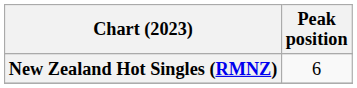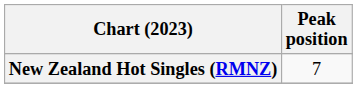New Zealand Hot Singles (RMNZ) | Peak position: 6 -> 7
